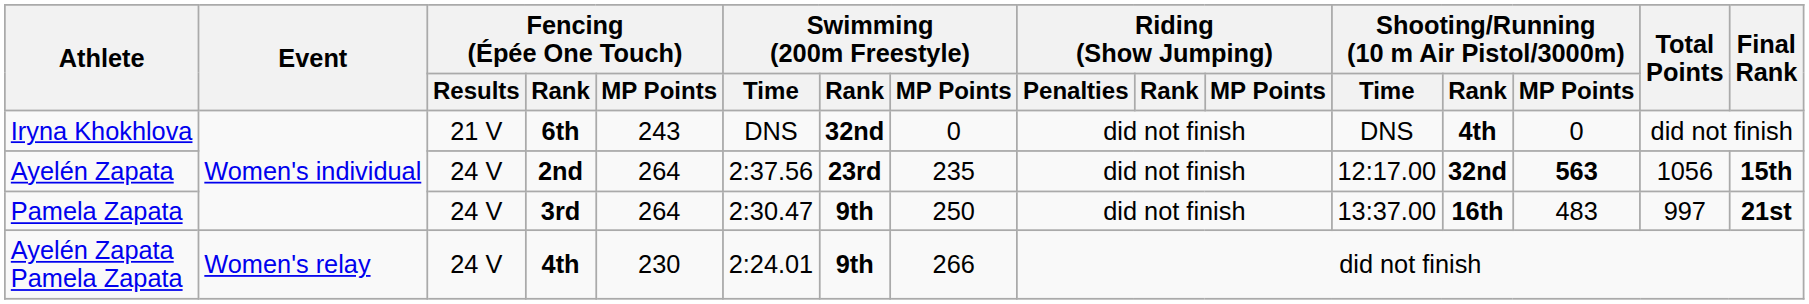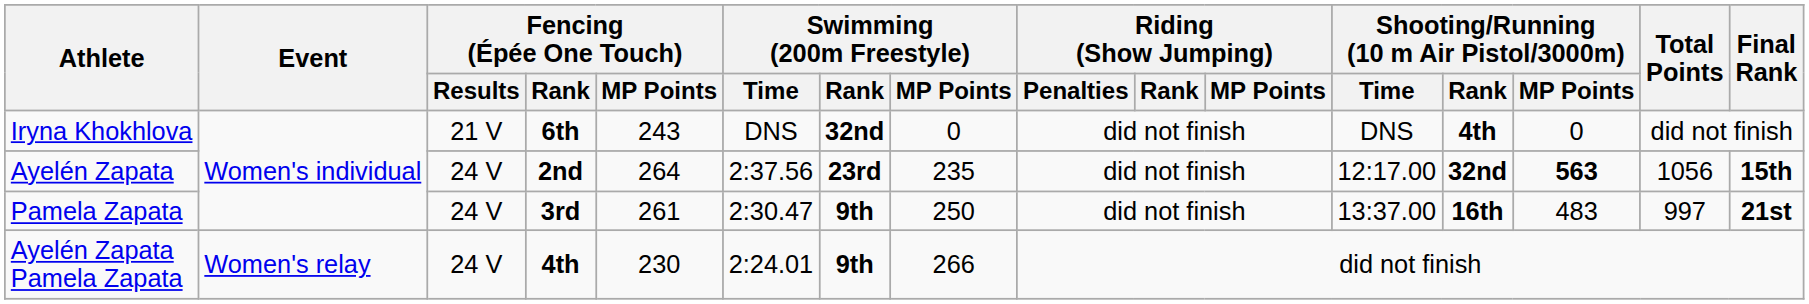Pamela Zapata | Fencing (Épée One Touch) / MP Points: 264 -> 261
